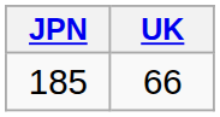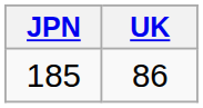185 | UK: 66 -> 86
